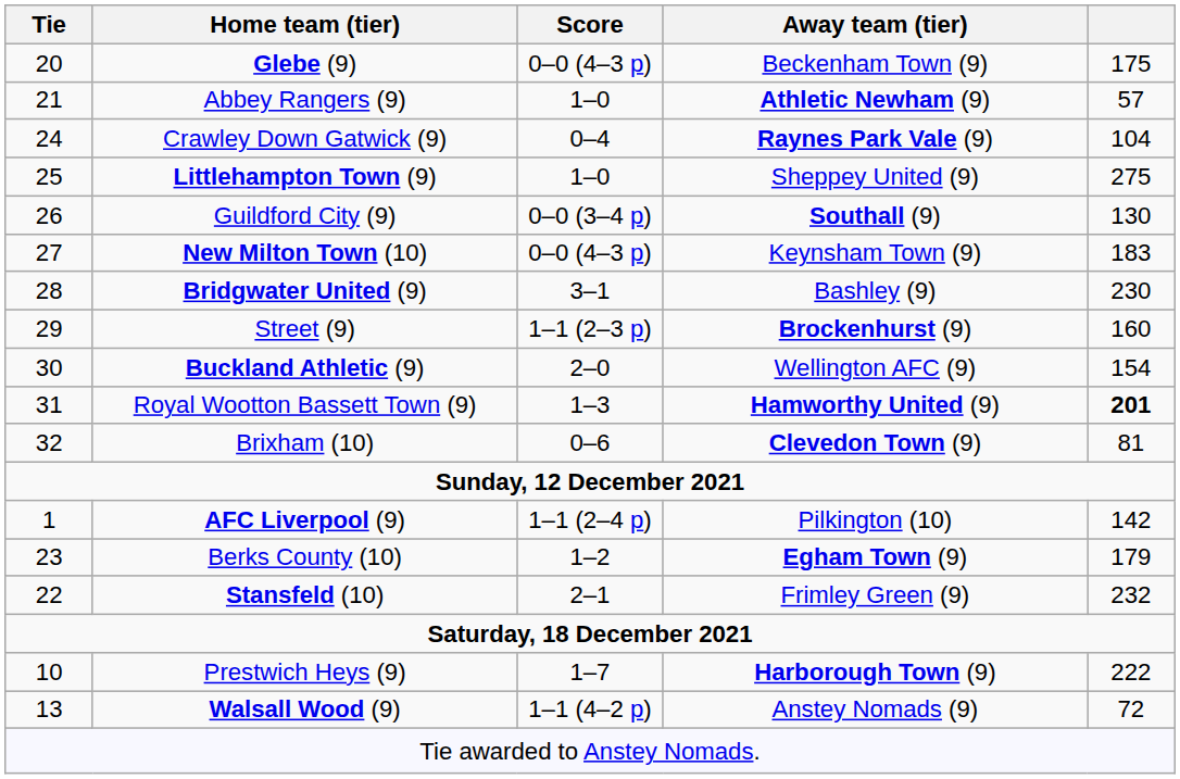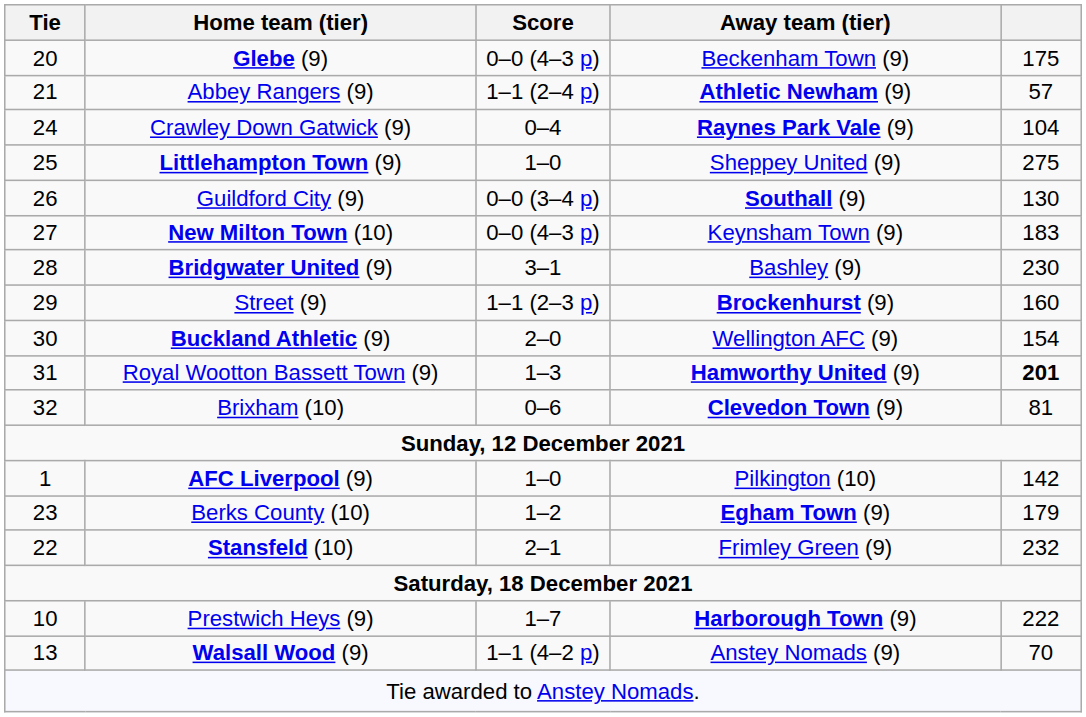Abbey Rangers (9) | Score: 1–0 -> 1–1 (2–4 p)
AFC Liverpool (9) | Score: 1–1 (2–4 p) -> 1–0
Walsall Wood (9) | column 5: 72 -> 70
